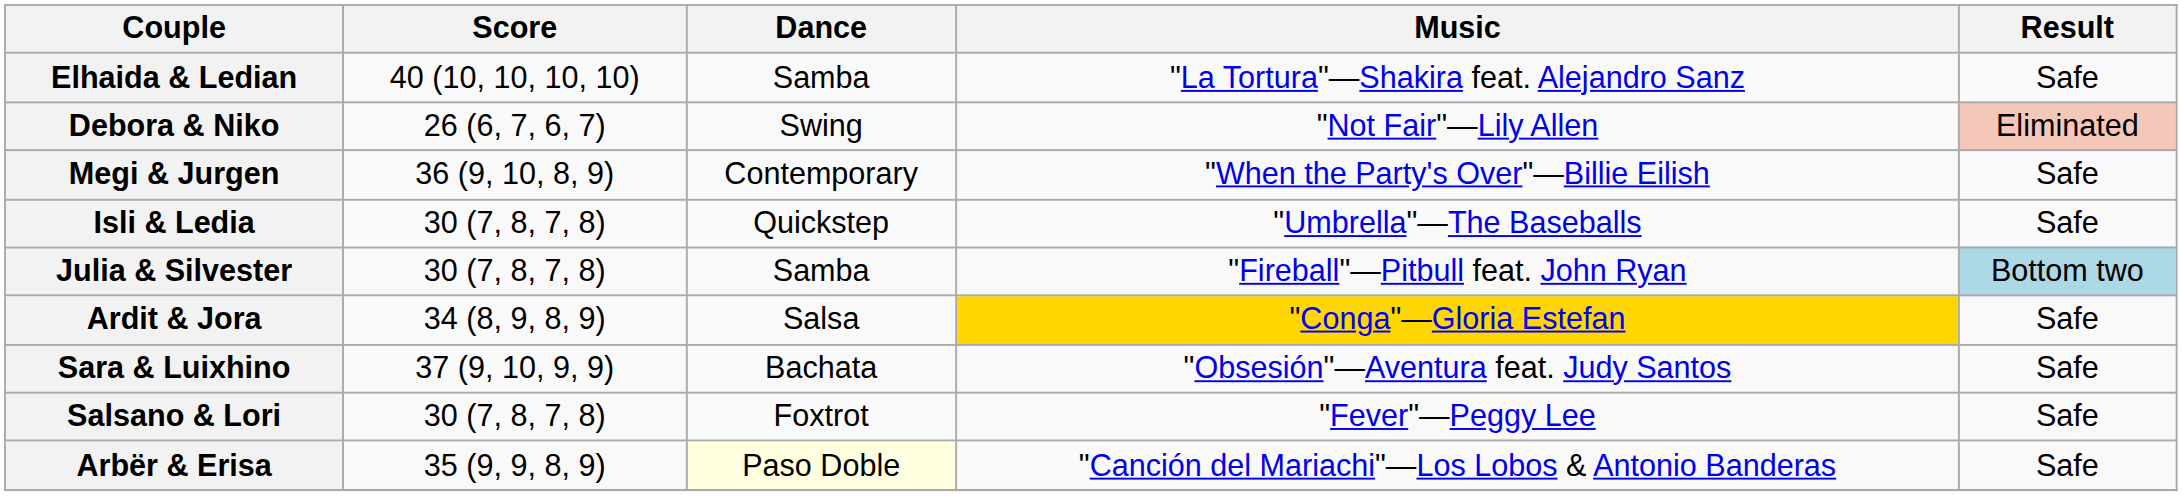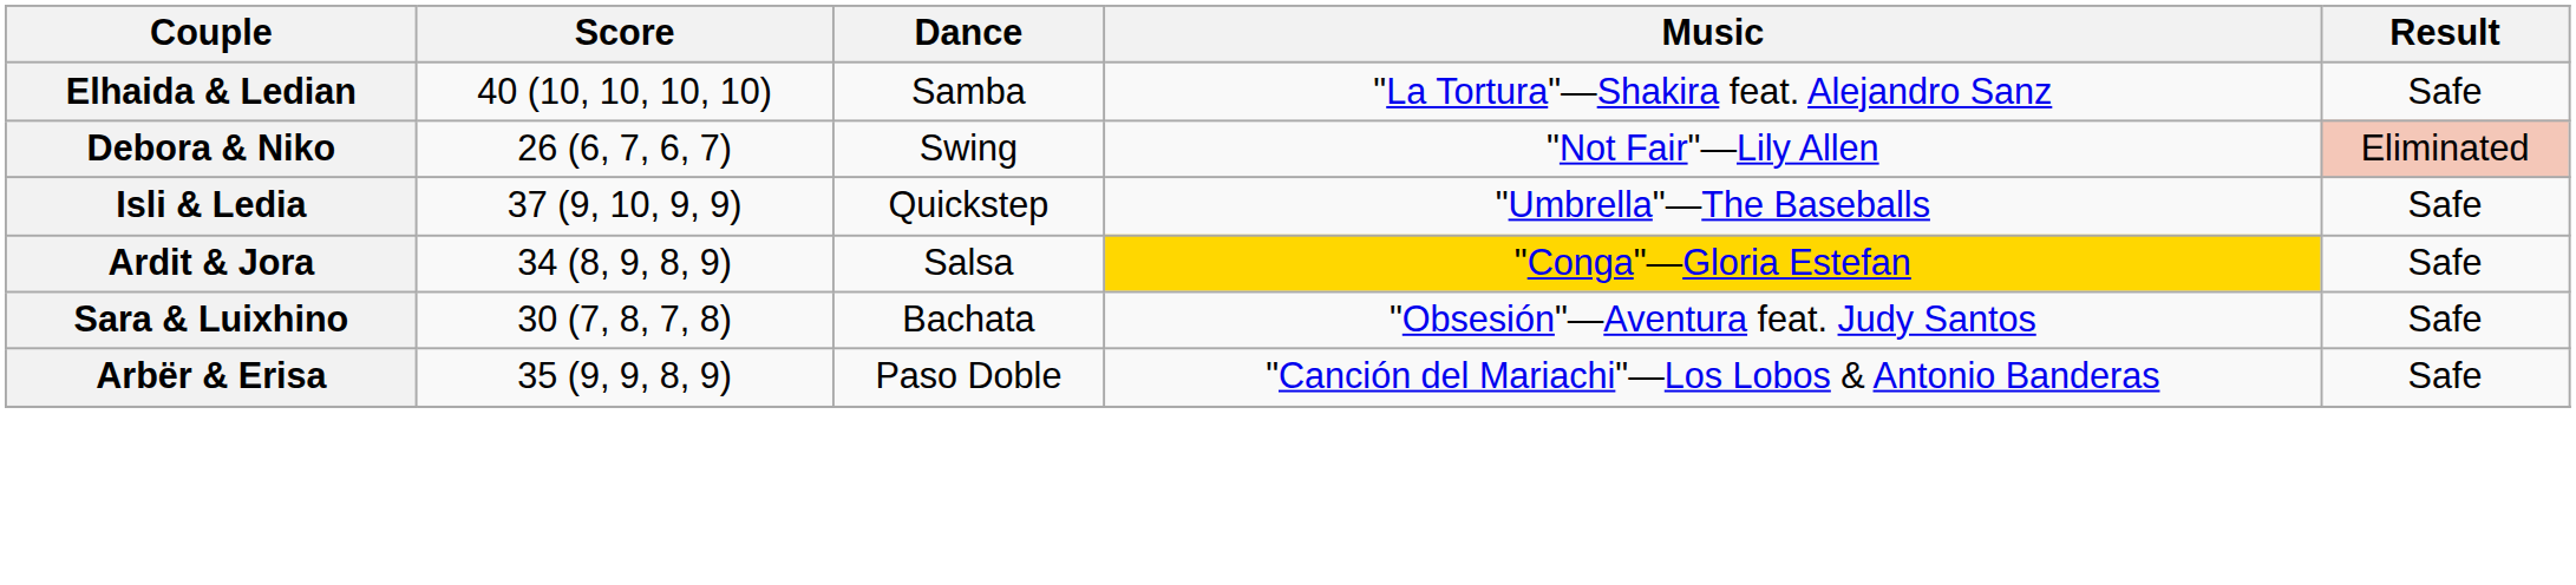- row: Megi & Jurgen | 36 (9, 10, 8, 9) | Contemporary | "When the Party's Over"—Billie Eilish | Safe
Isli & Ledia | Score: 30 (7, 8, 7, 8) -> 37 (9, 10, 9, 9)
- row: Julia & Silvester | 30 (7, 8, 7, 8) | Samba | "Fireball"—Pitbull feat. John Ryan | Bottom two
Sara & Luixhino | Score: 37 (9, 10, 9, 9) -> 30 (7, 8, 7, 8)
- row: Salsano & Lori | 30 (7, 8, 7, 8) | Foxtrot | "Fever"—Peggy Lee | Safe
Arbër & Erisa | Dance: lightyellow background -> no background
